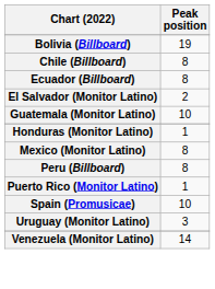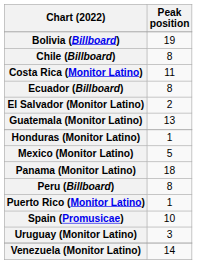+ row: Costa Rica (Monitor Latino) | 11
Guatemala (Monitor Latino) | Peak position: 10 -> 13
Mexico (Monitor Latino) | Peak position: 8 -> 5
+ row: Panama (Monitor Latino) | 18
